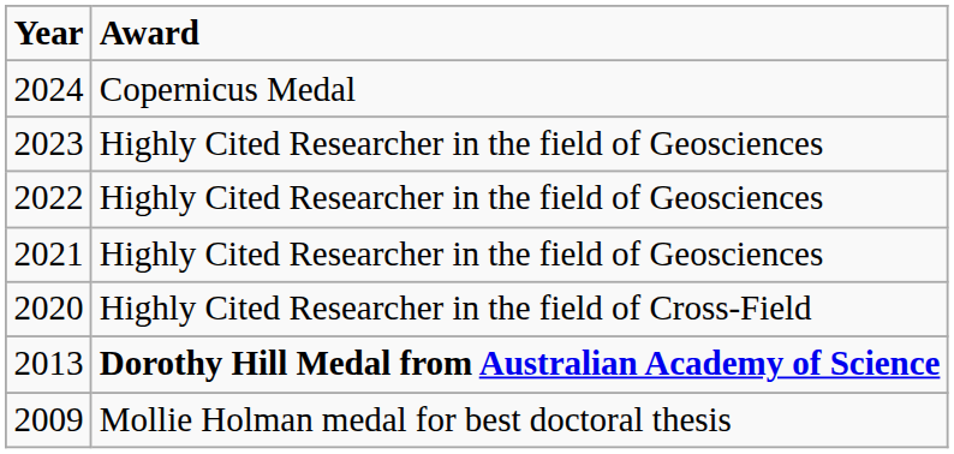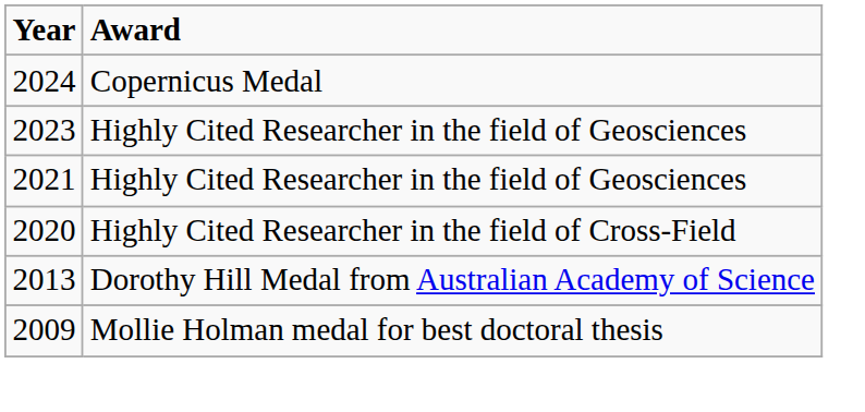- row: 2022 | Highly Cited Researcher in the field of Geosciences
2013 | Award: bold -> normal
